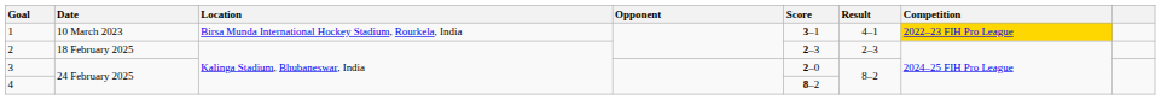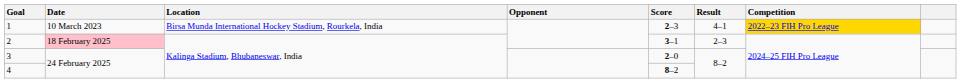1 | Score: 3–1 -> 2–3
2 | Date: no background -> pink background
2 | Score: 2–3 -> 3–1
